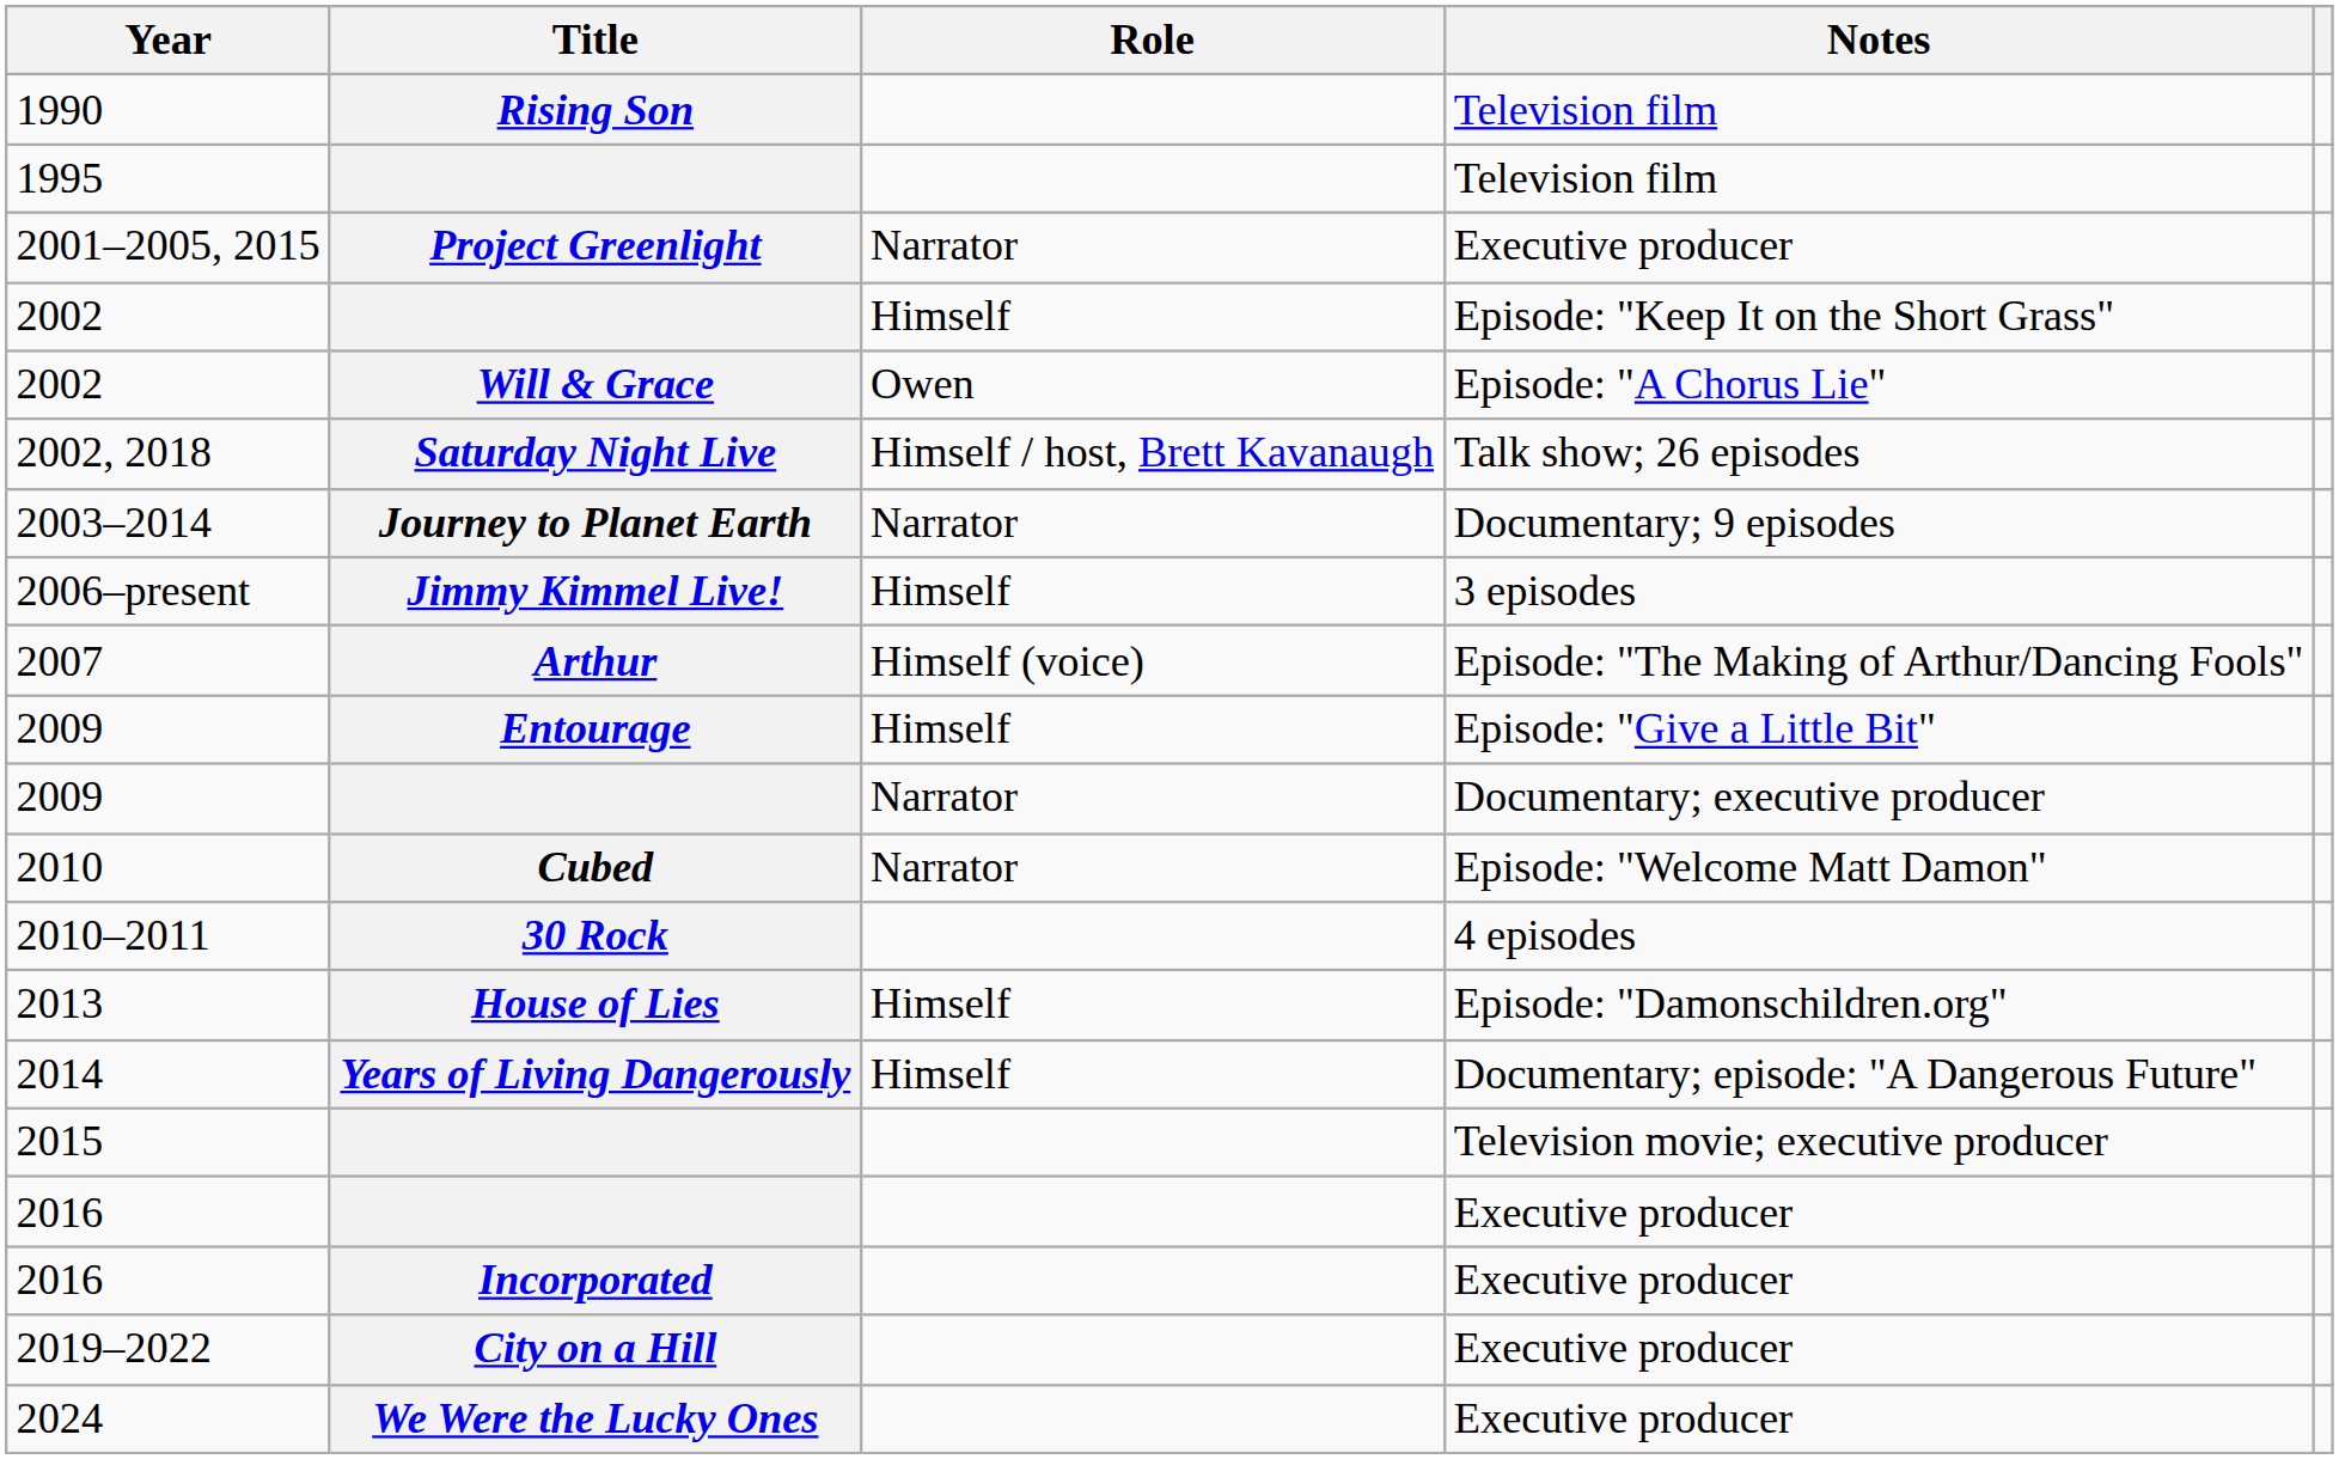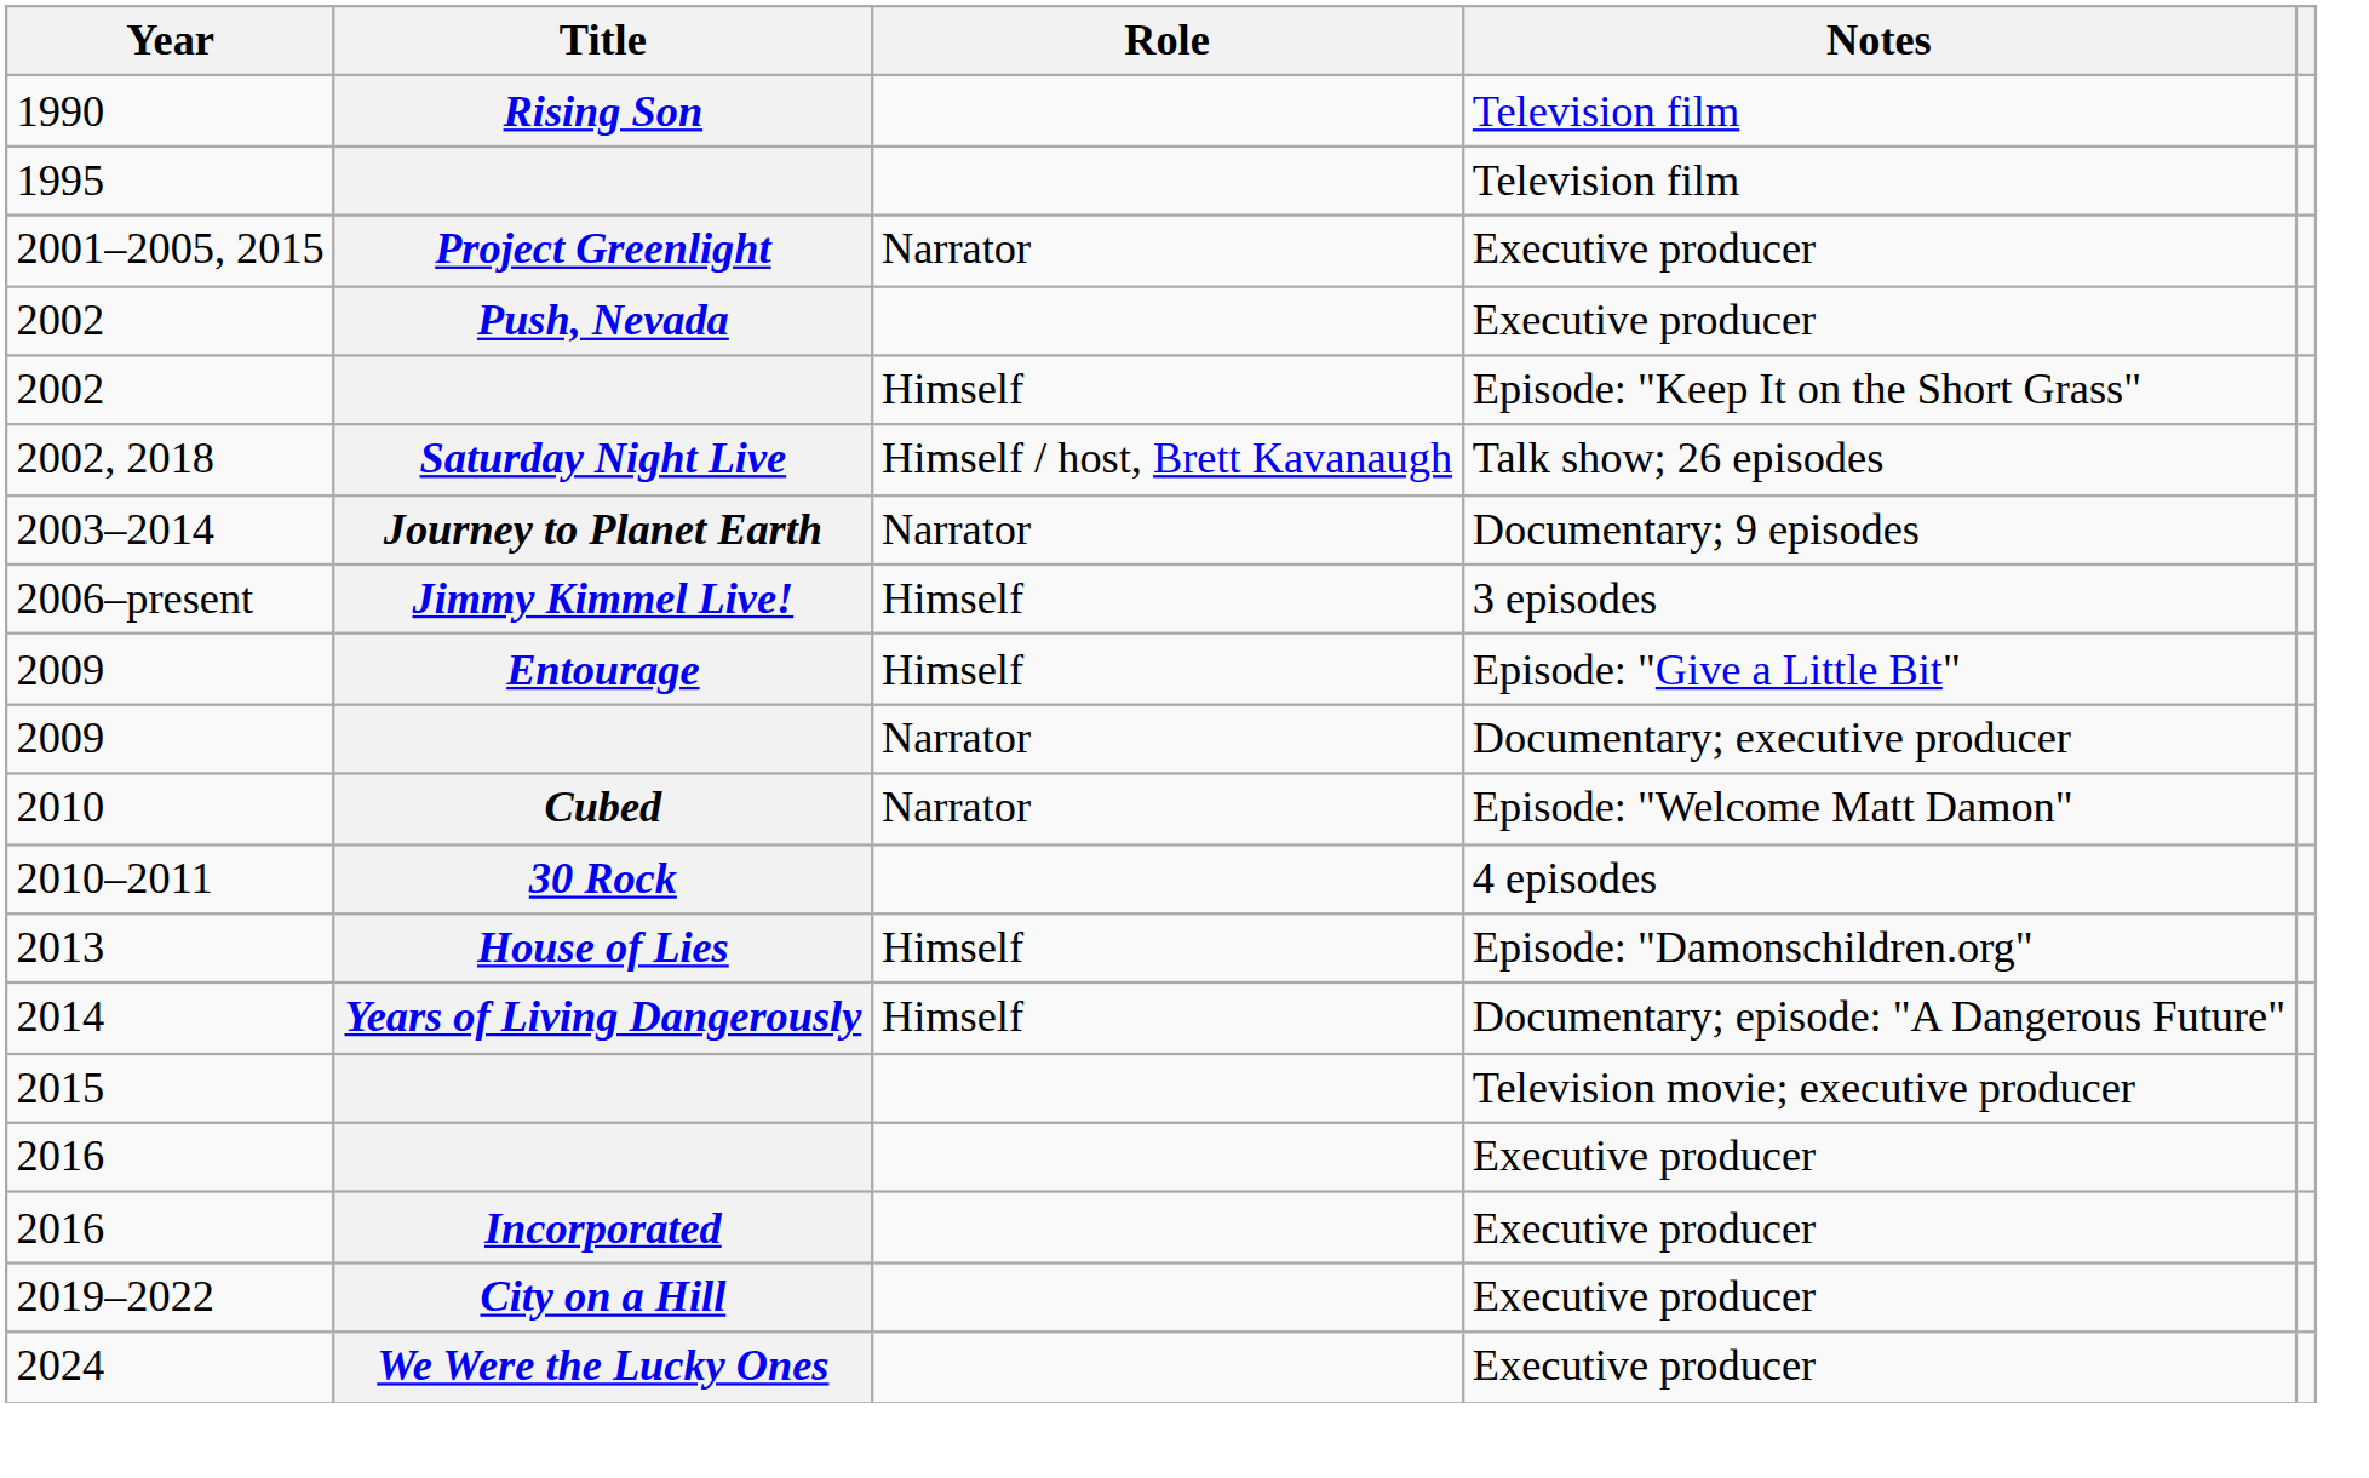+ row: 2002 | Push, Nevada | Executive producer
- row: 2002 | Will & Grace | Owen | Episode: "A Chorus Lie"
- row: 2007 | Arthur | Himself (voice) | Episode: "The Making of Arthur/Dancing Fools"
